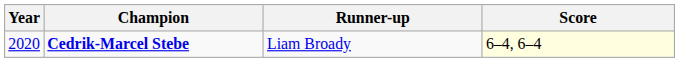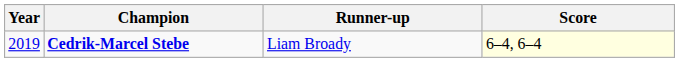Cedrik-Marcel Stebe | Year: 2020 -> 2019
